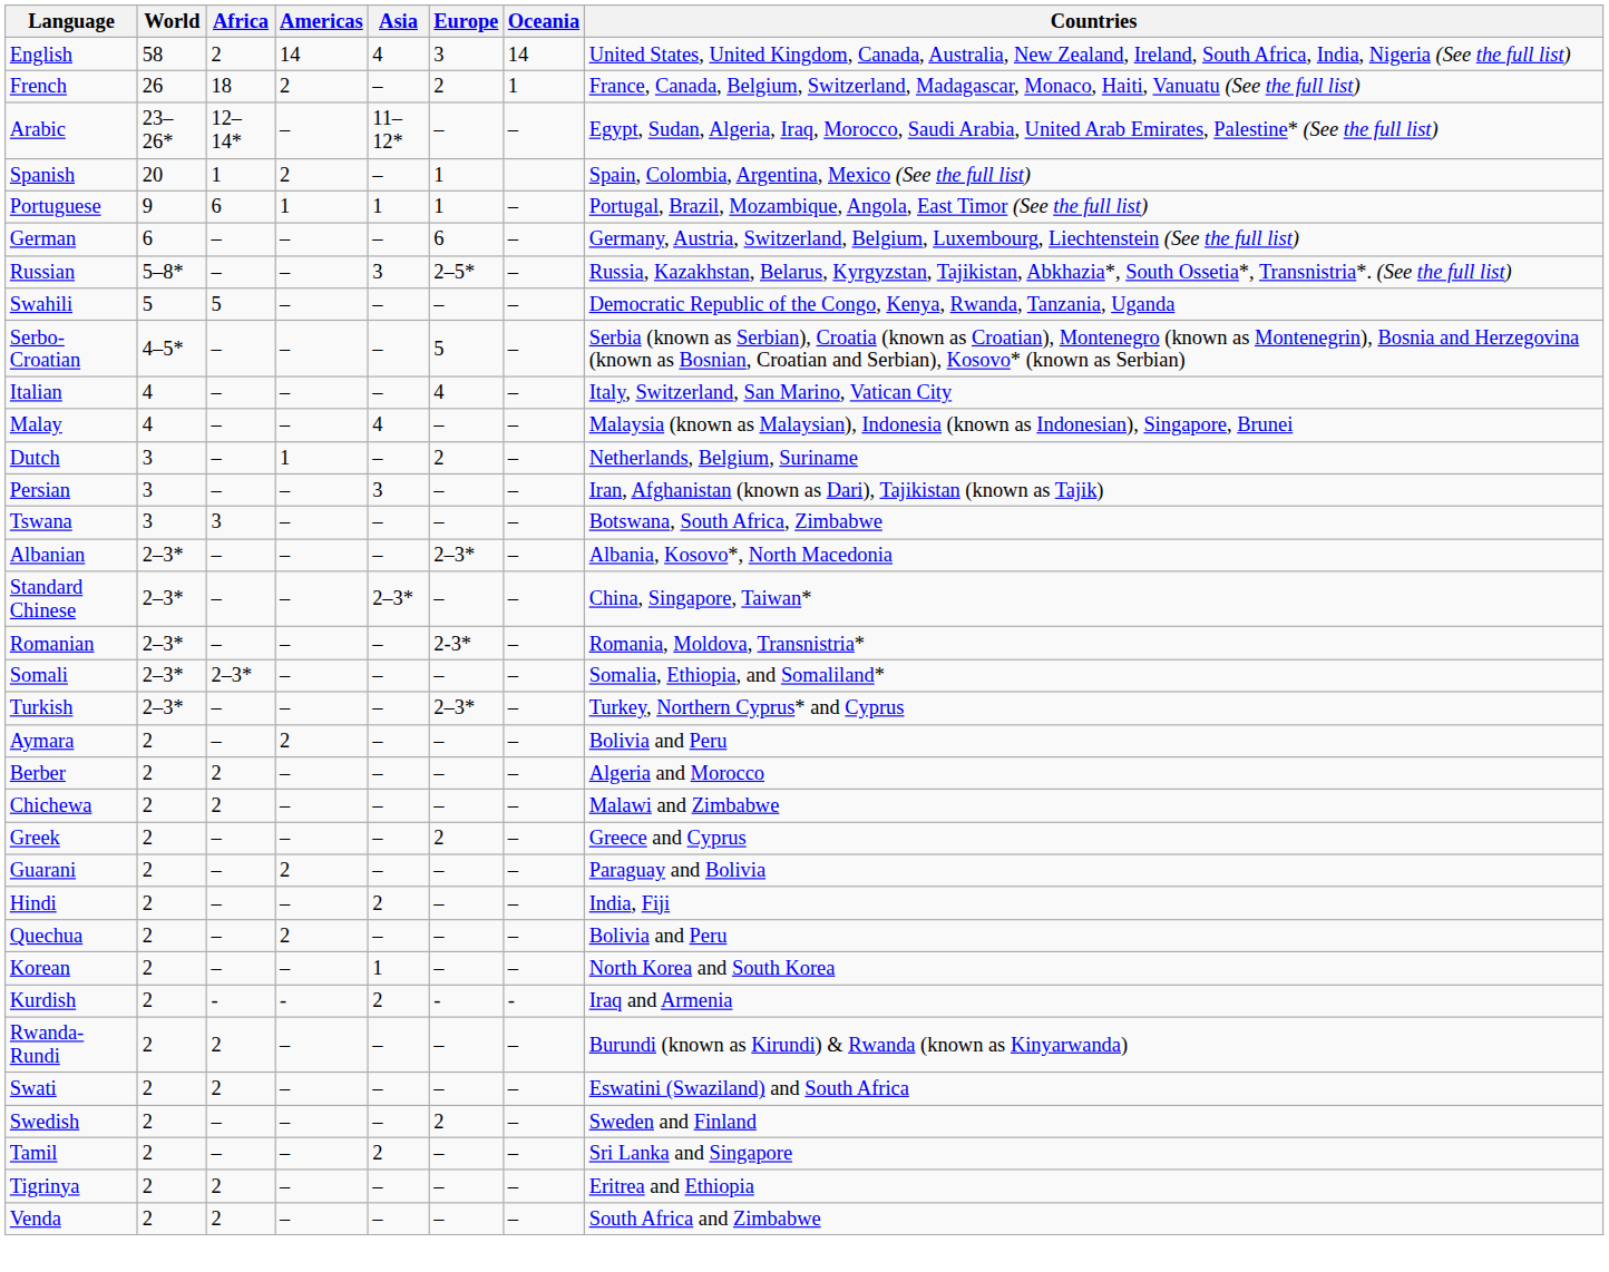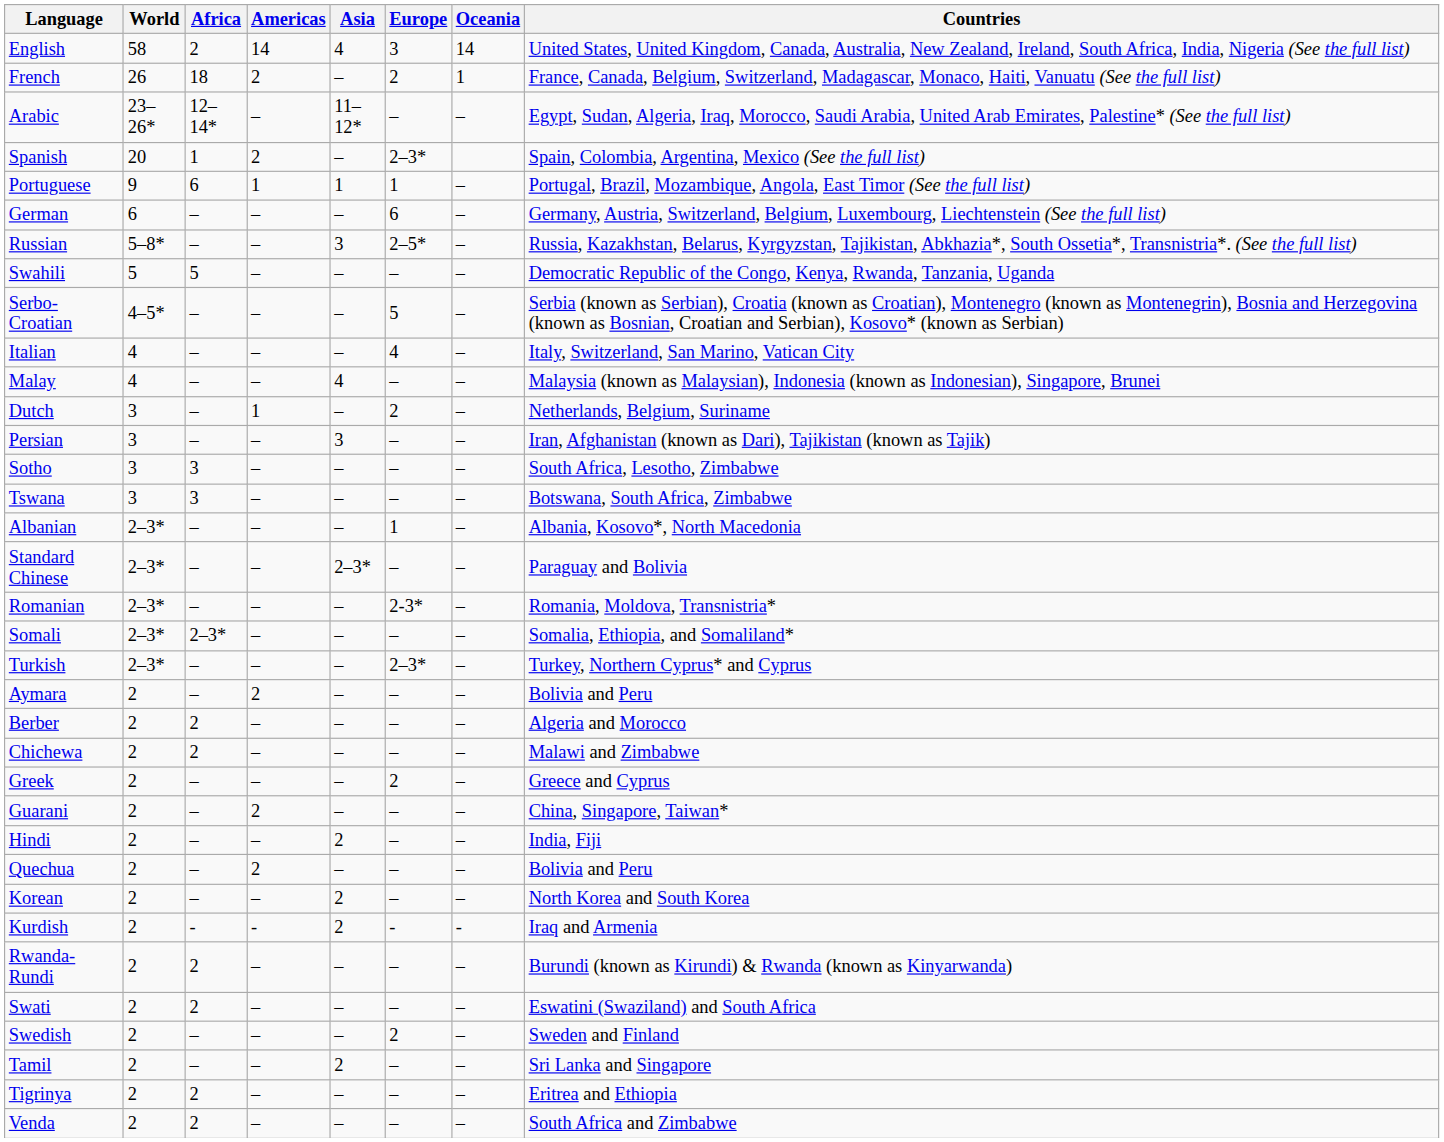Spanish | Europe: 1 -> 2–3*
+ row: Sotho | 3 | 3 | – | – | – | – | South Africa, Lesotho, Zimbabwe
Albanian | Europe: 2–3* -> 1
Standard Chinese | Countries: China, Singapore, Taiwan* -> Paraguay and Bolivia
Guarani | Countries: Paraguay and Bolivia -> China, Singapore, Taiwan*
Korean | Asia: 1 -> 2
